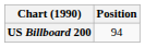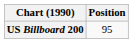US Billboard 200 | Position: 94 -> 95
